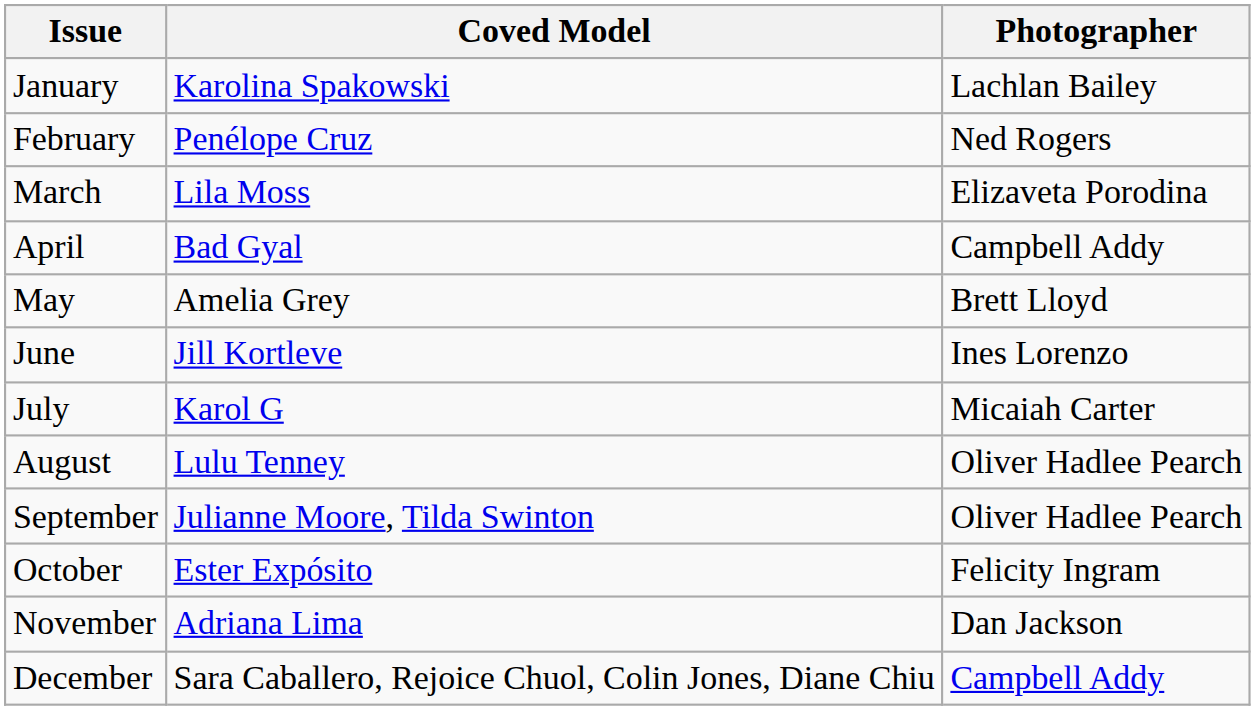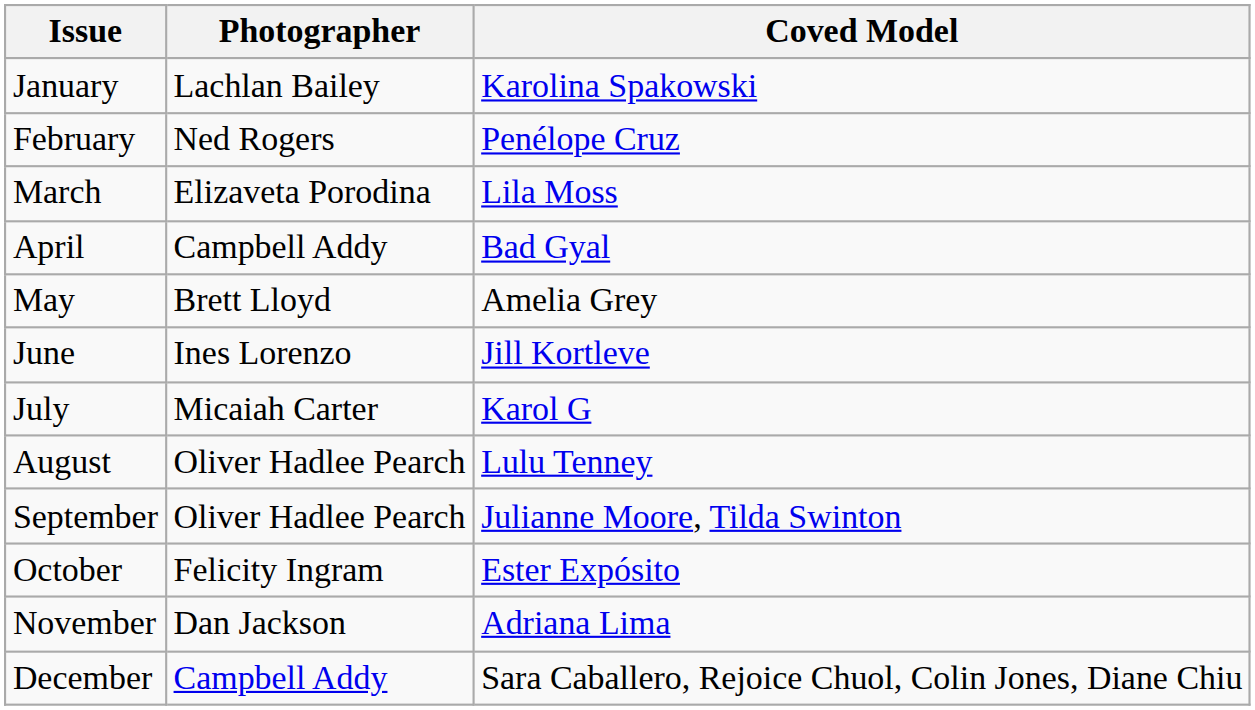columns swapped: Coved Model <-> Photographer
